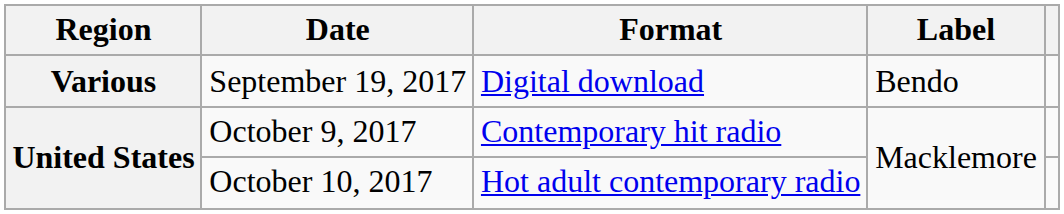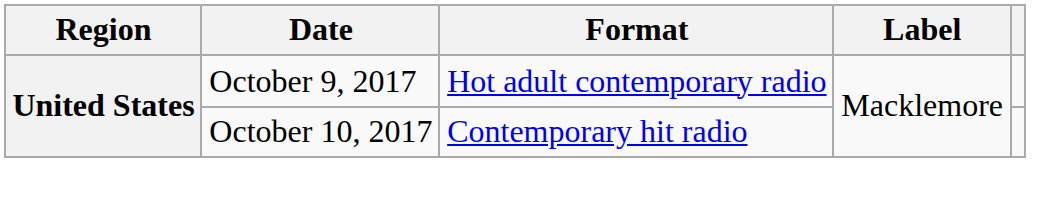- row: Various | September 19, 2017 | Digital download | Bendo
October 9, 2017 | Format: Contemporary hit radio -> Hot adult contemporary radio
October 10, 2017 | Format: Hot adult contemporary radio -> Contemporary hit radio
